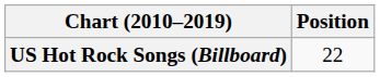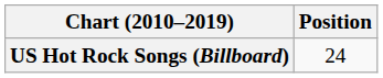US Hot Rock Songs (Billboard) | Position: 22 -> 24
